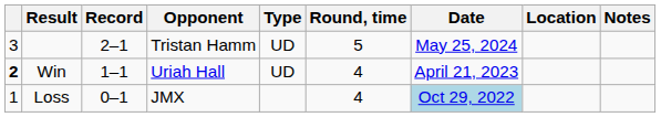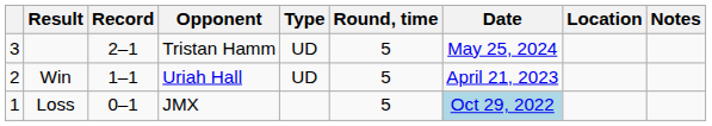Win | column 1: bold -> normal
Win | Round, time: 4 -> 5
Loss | Round, time: 4 -> 5
